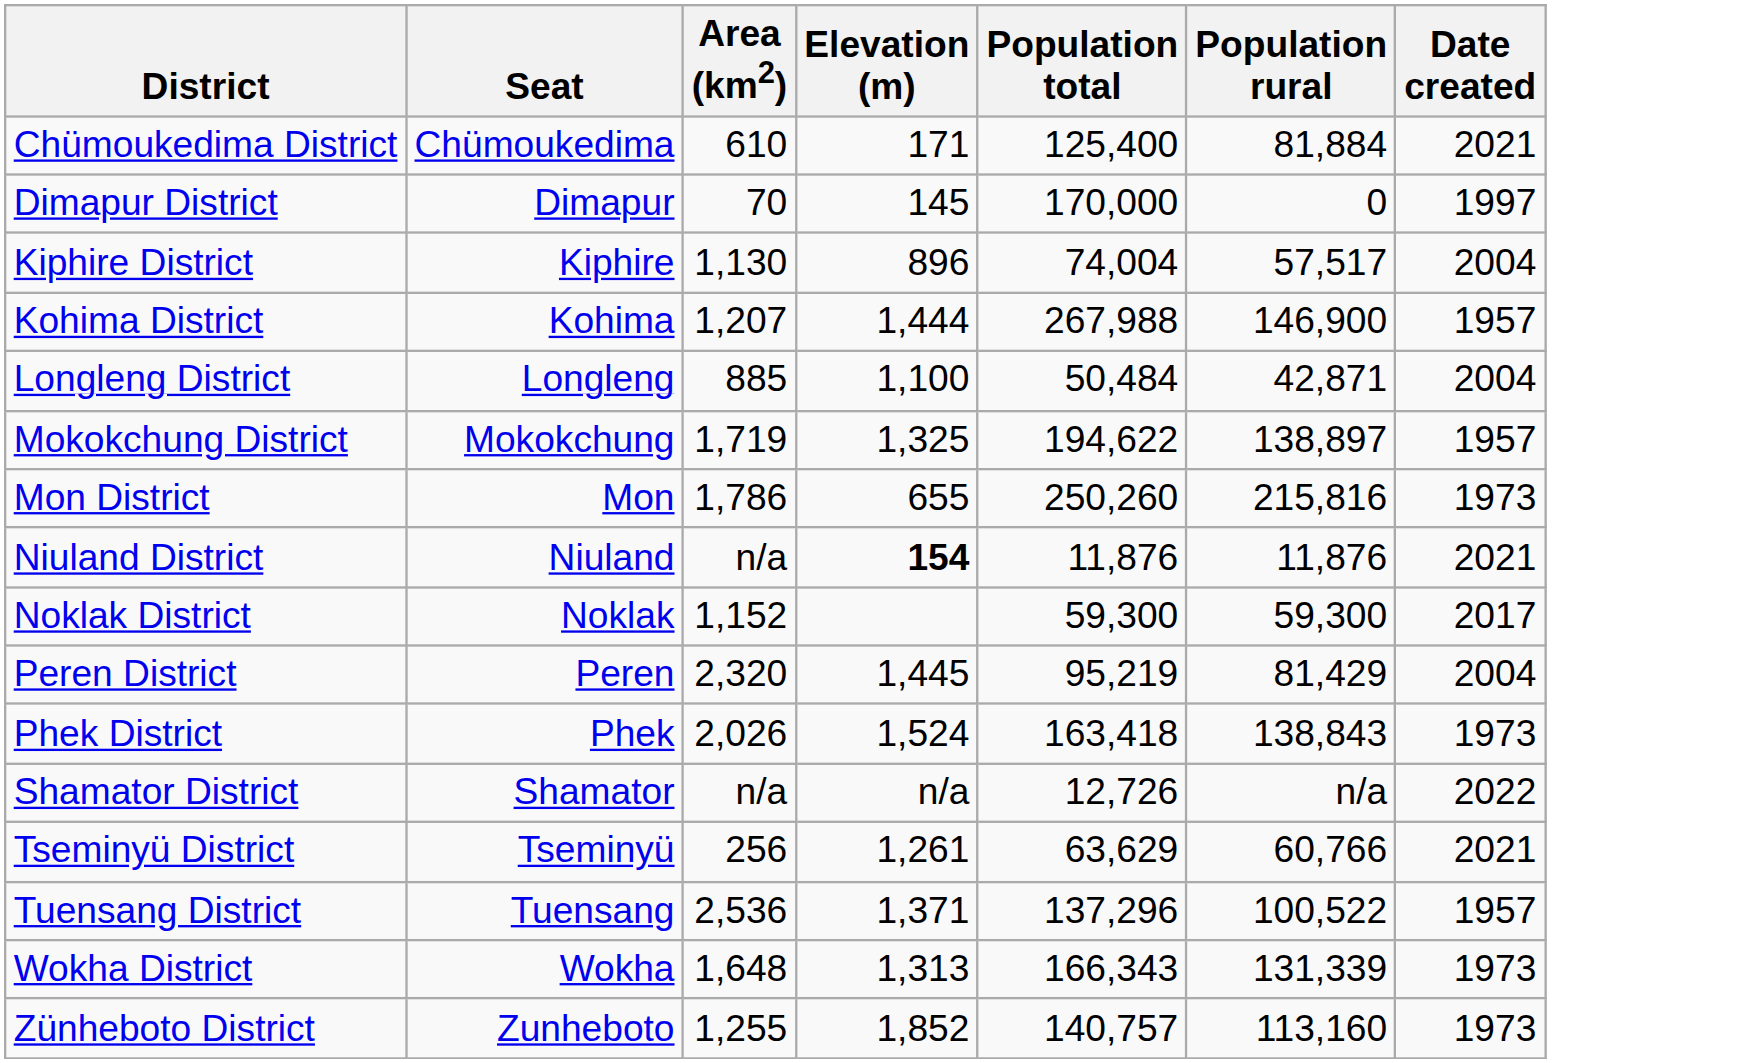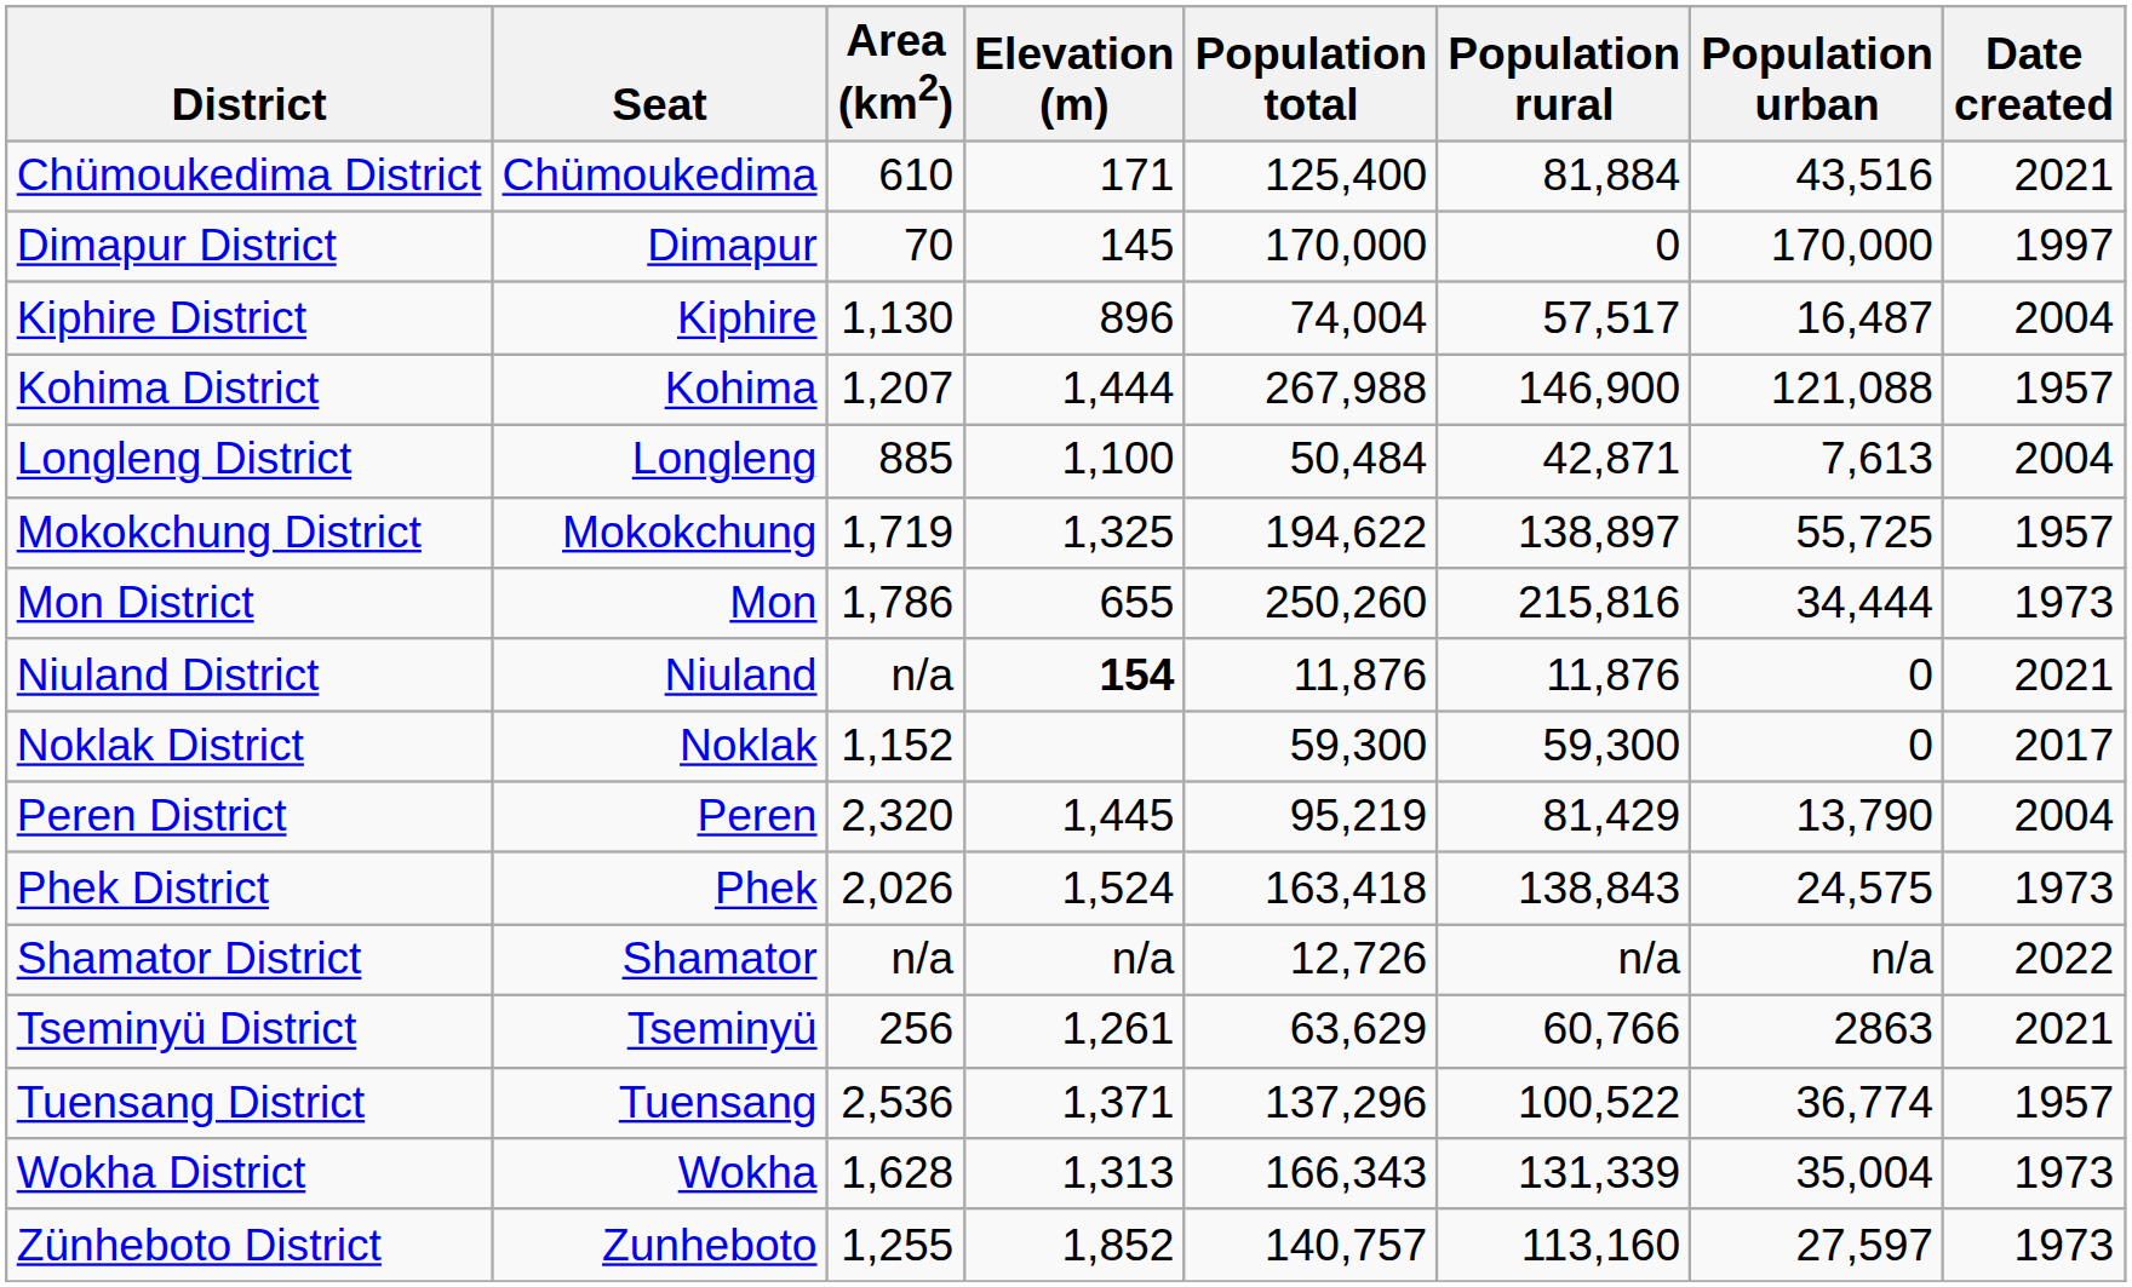+ column: Population urban | 43,516 | 170,000 | 16,487 | 121,088 | 7,613 | 55,725 | 34,444 | 0 | 0 | 13,790 | 24,575 | n/a | 2863 | 36,774 | 35,004 | 27,597
Wokha District | Area (km2): 1,648 -> 1,628
